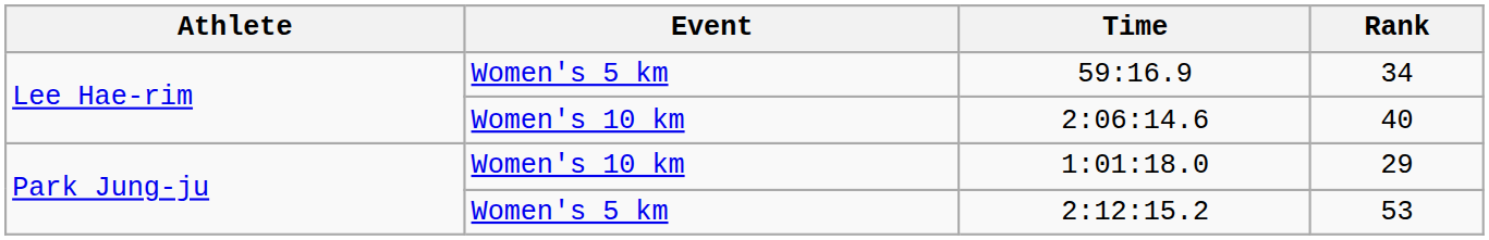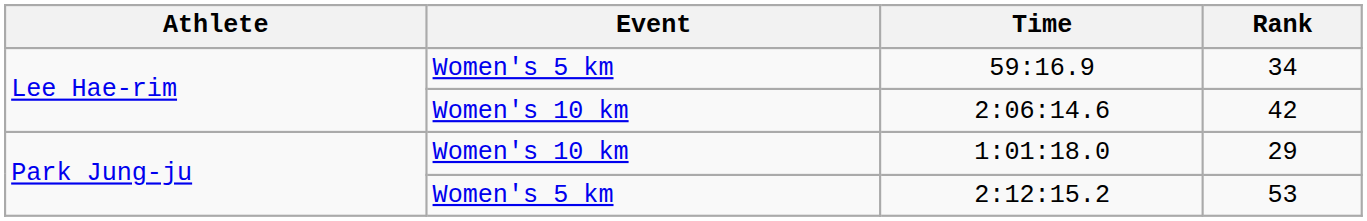2:06:14.6 | Rank: 40 -> 42
